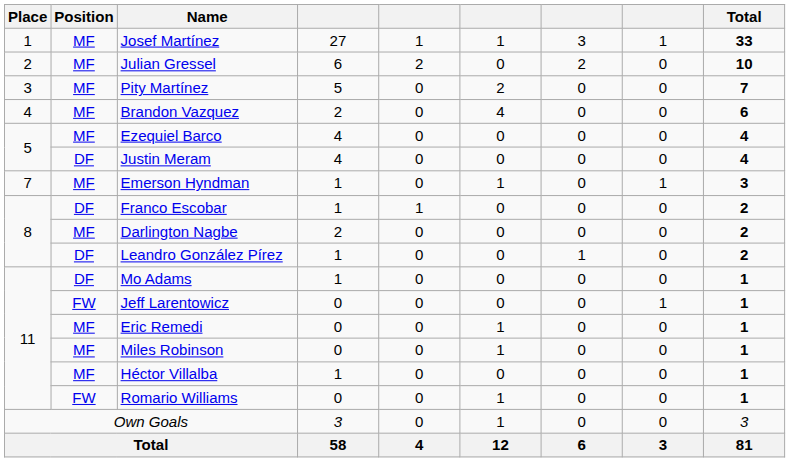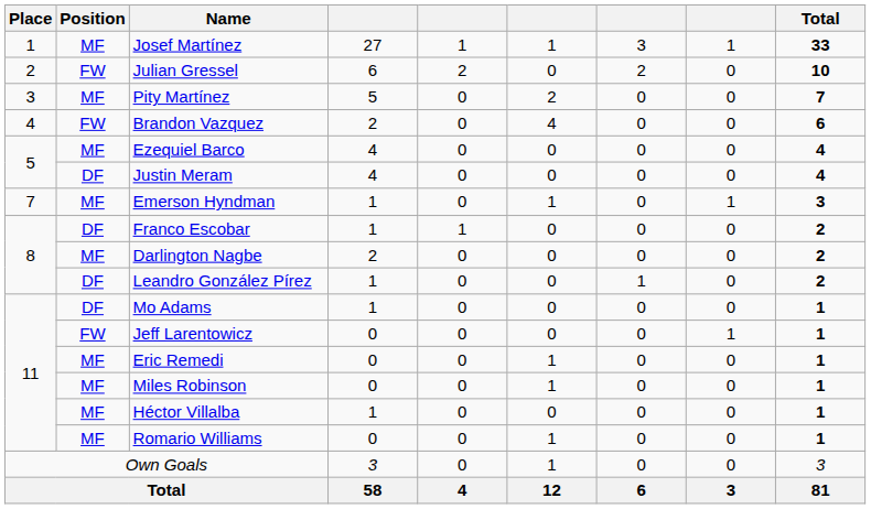Julian Gressel | Position: MF -> FW
Brandon Vazquez | Position: MF -> FW
Romario Williams | Position: FW -> MF
